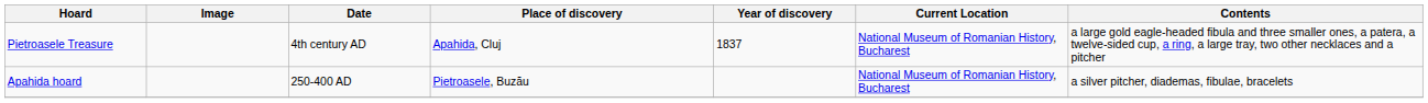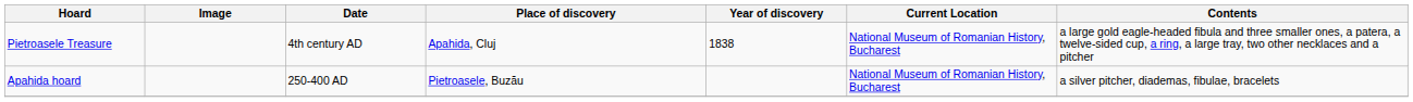Pietroasele Treasure | Year of discovery: 1837 -> 1838
